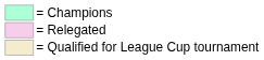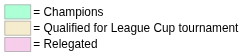rows swapped: = Qualified for League Cup tournament <-> = Relegated
